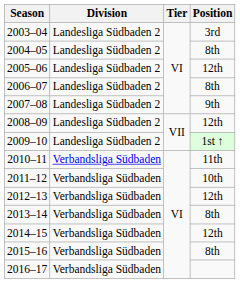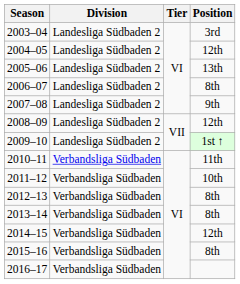2004–05 | Position: 8th -> 12th
2005–06 | Position: 12th -> 13th
2012–13 | Position: 12th -> 8th
